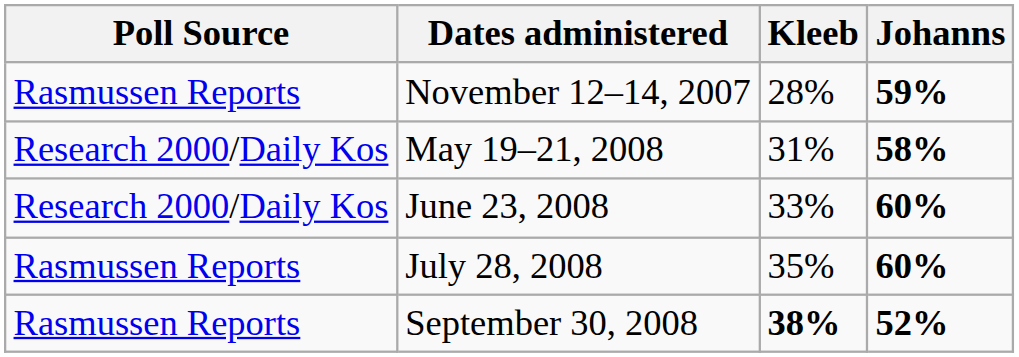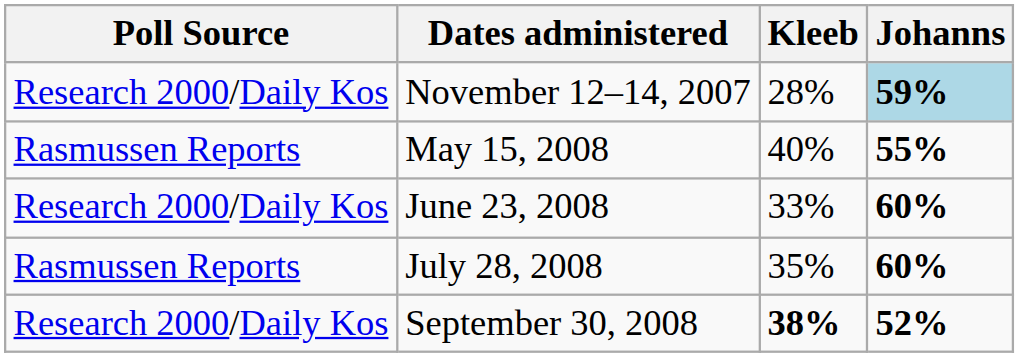November 12–14, 2007 | Poll Source: Rasmussen Reports -> Research 2000/Daily Kos
November 12–14, 2007 | Johanns: no background -> lightblue background
+ row: Rasmussen Reports | May 15, 2008 | 40% | 55%
- row: Research 2000/Daily Kos | May 19–21, 2008 | 31% | 58%
September 30, 2008 | Poll Source: Rasmussen Reports -> Research 2000/Daily Kos
